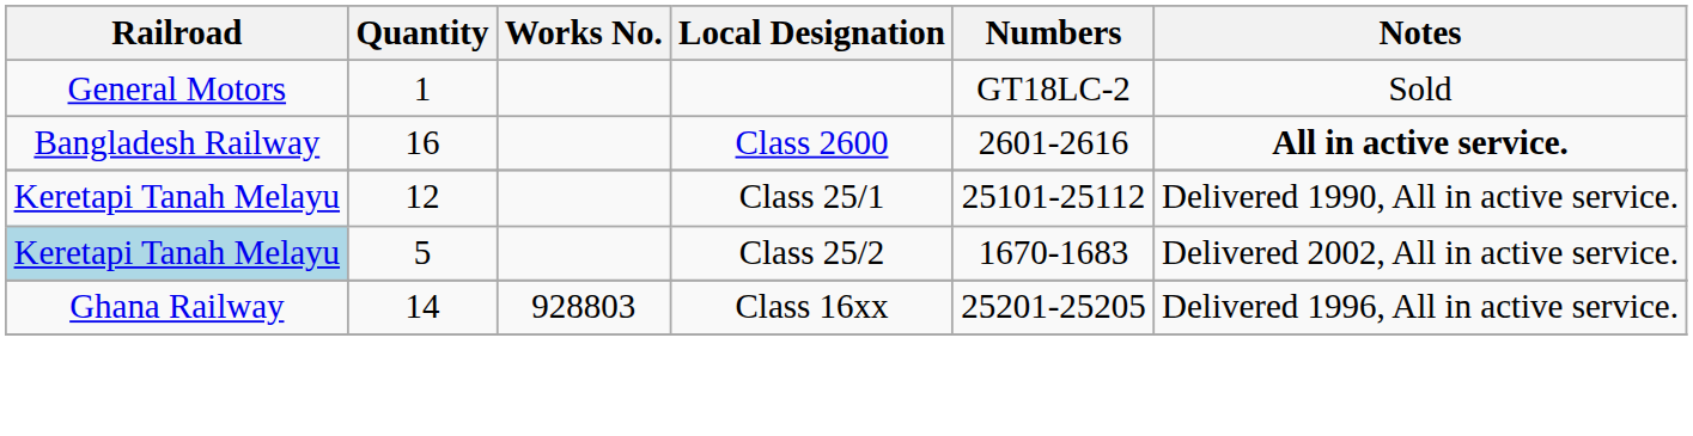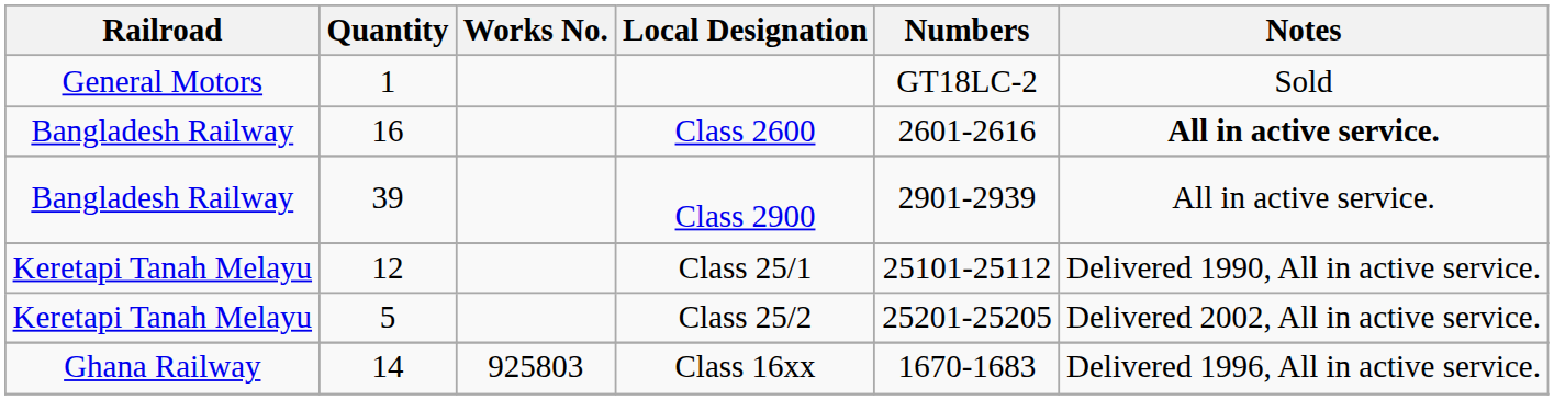+ row: Bangladesh Railway | 39 | Class 2900 | 2901-2939 | All in active service.
Class 25/2 | Railroad: lightblue background -> no background
Class 25/2 | Numbers: 1670-1683 -> 25201-25205
Class 16xx | Works No.: 928803 -> 925803
Class 16xx | Numbers: 25201-25205 -> 1670-1683
